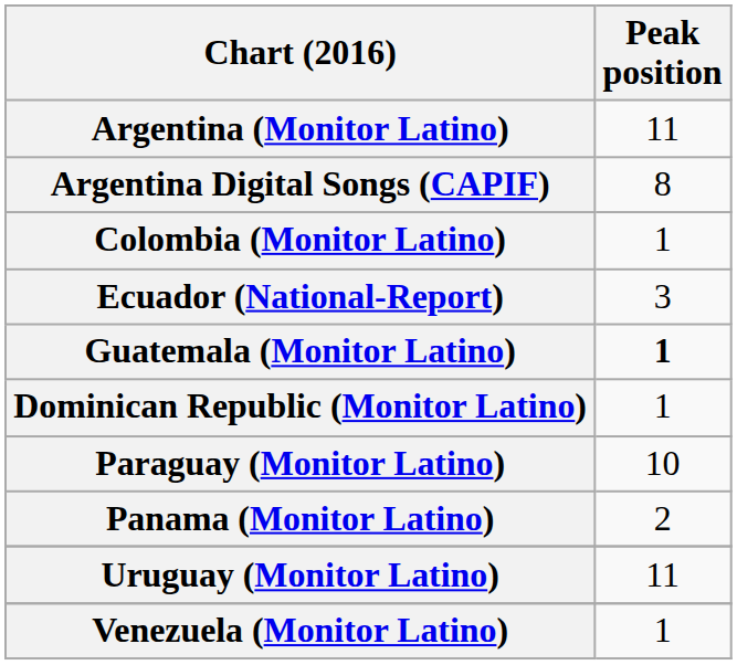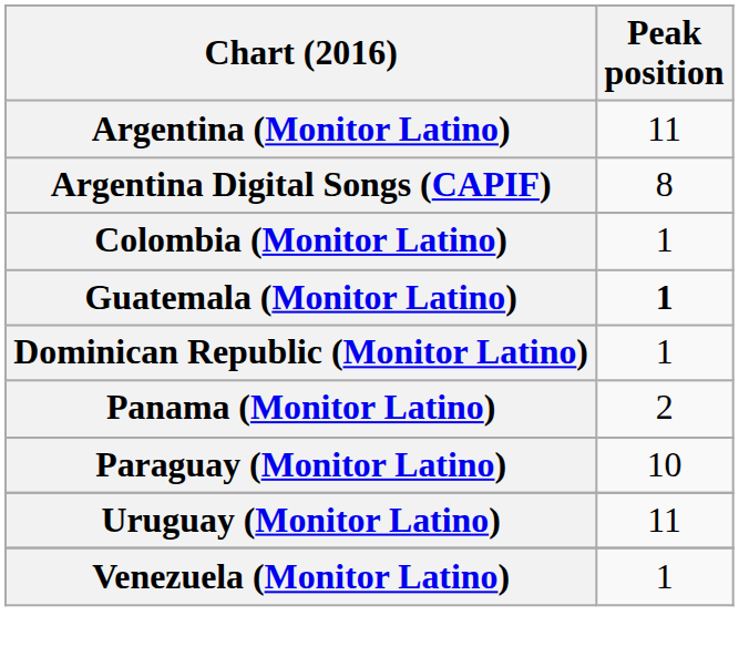- row: Ecuador (National-Report) | 3
rows swapped: Panama (Monitor Latino) <-> Paraguay (Monitor Latino)
